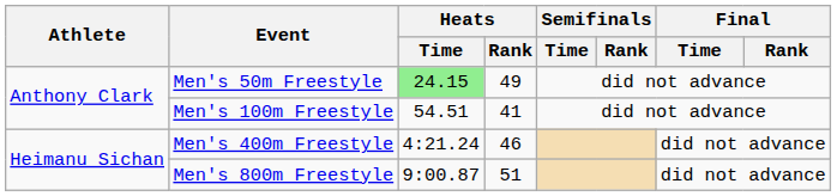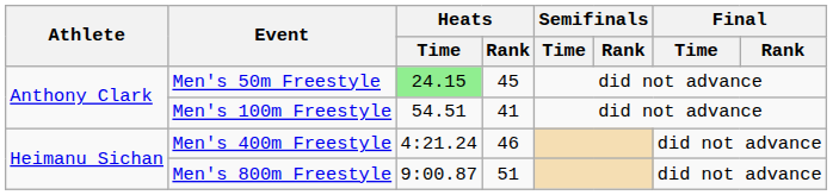Men's 50m Freestyle | Heats / Rank: 49 -> 45
